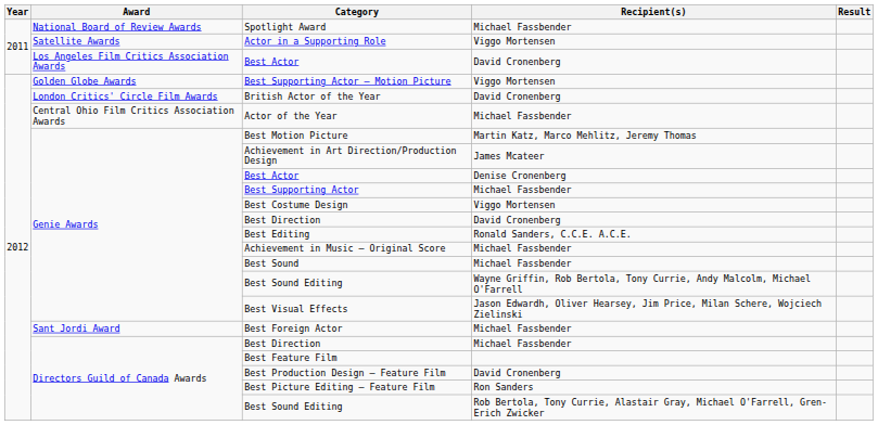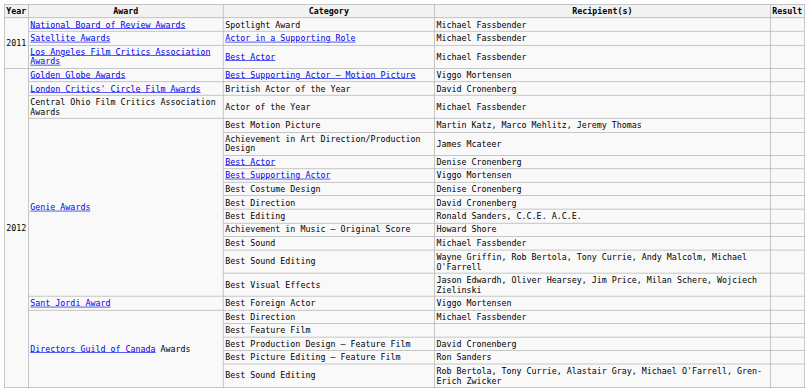Actor in a Supporting Role | Recipient(s): Viggo Mortensen -> Michael Fassbender
Los Angeles Film Critics Association Awards / Best Actor | Recipient(s): David Cronenberg -> Michael Fassbender
Best Supporting Actor | Recipient(s): Michael Fassbender -> Viggo Mortensen
Best Costume Design | Recipient(s): Viggo Mortensen -> Denise Cronenberg
Achievement in Music – Original Score | Recipient(s): Michael Fassbender -> Howard Shore
Best Foreign Actor | Recipient(s): Michael Fassbender -> Viggo Mortensen
